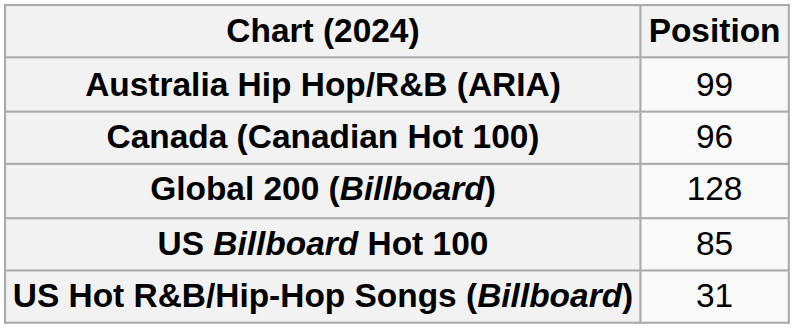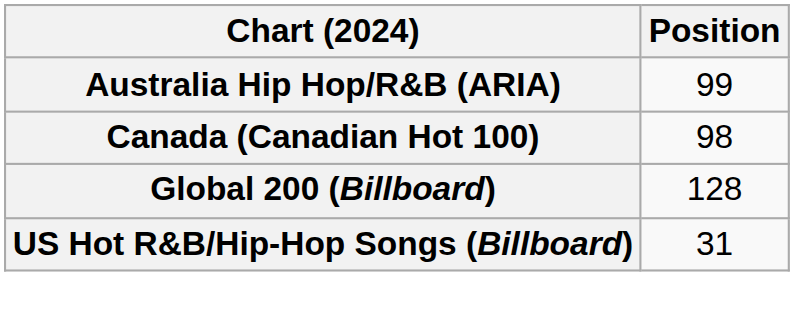Canada (Canadian Hot 100) | Position: 96 -> 98
- row: US Billboard Hot 100 | 85
